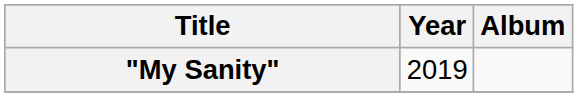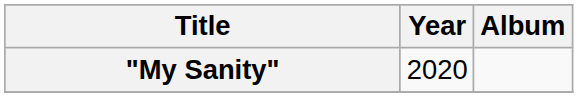"My Sanity" | Year: 2019 -> 2020
